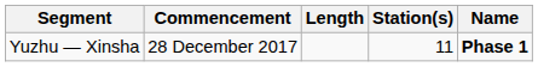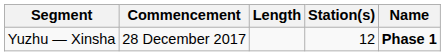Yuzhu — Xinsha | Station(s): 11 -> 12
